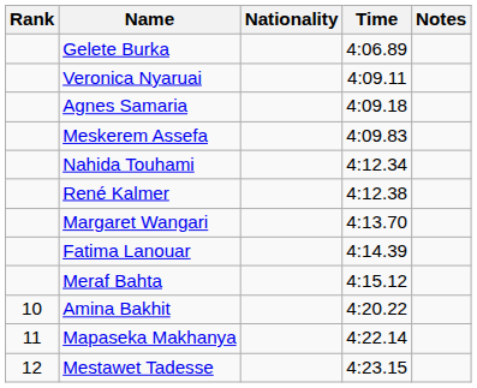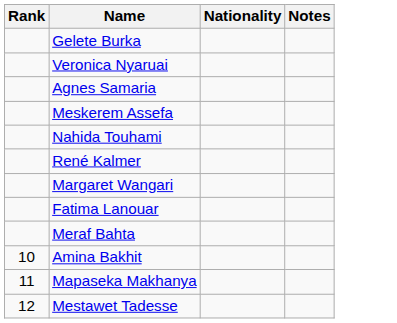- column: Time | 4:06.89 | 4:09.11 | 4:09.18 | 4:09.83 | 4:12.34 | 4:12.38 | 4:13.70 | 4:14.39 | 4:15.12 | 4:20.22 | 4:22.14 | 4:23.15
